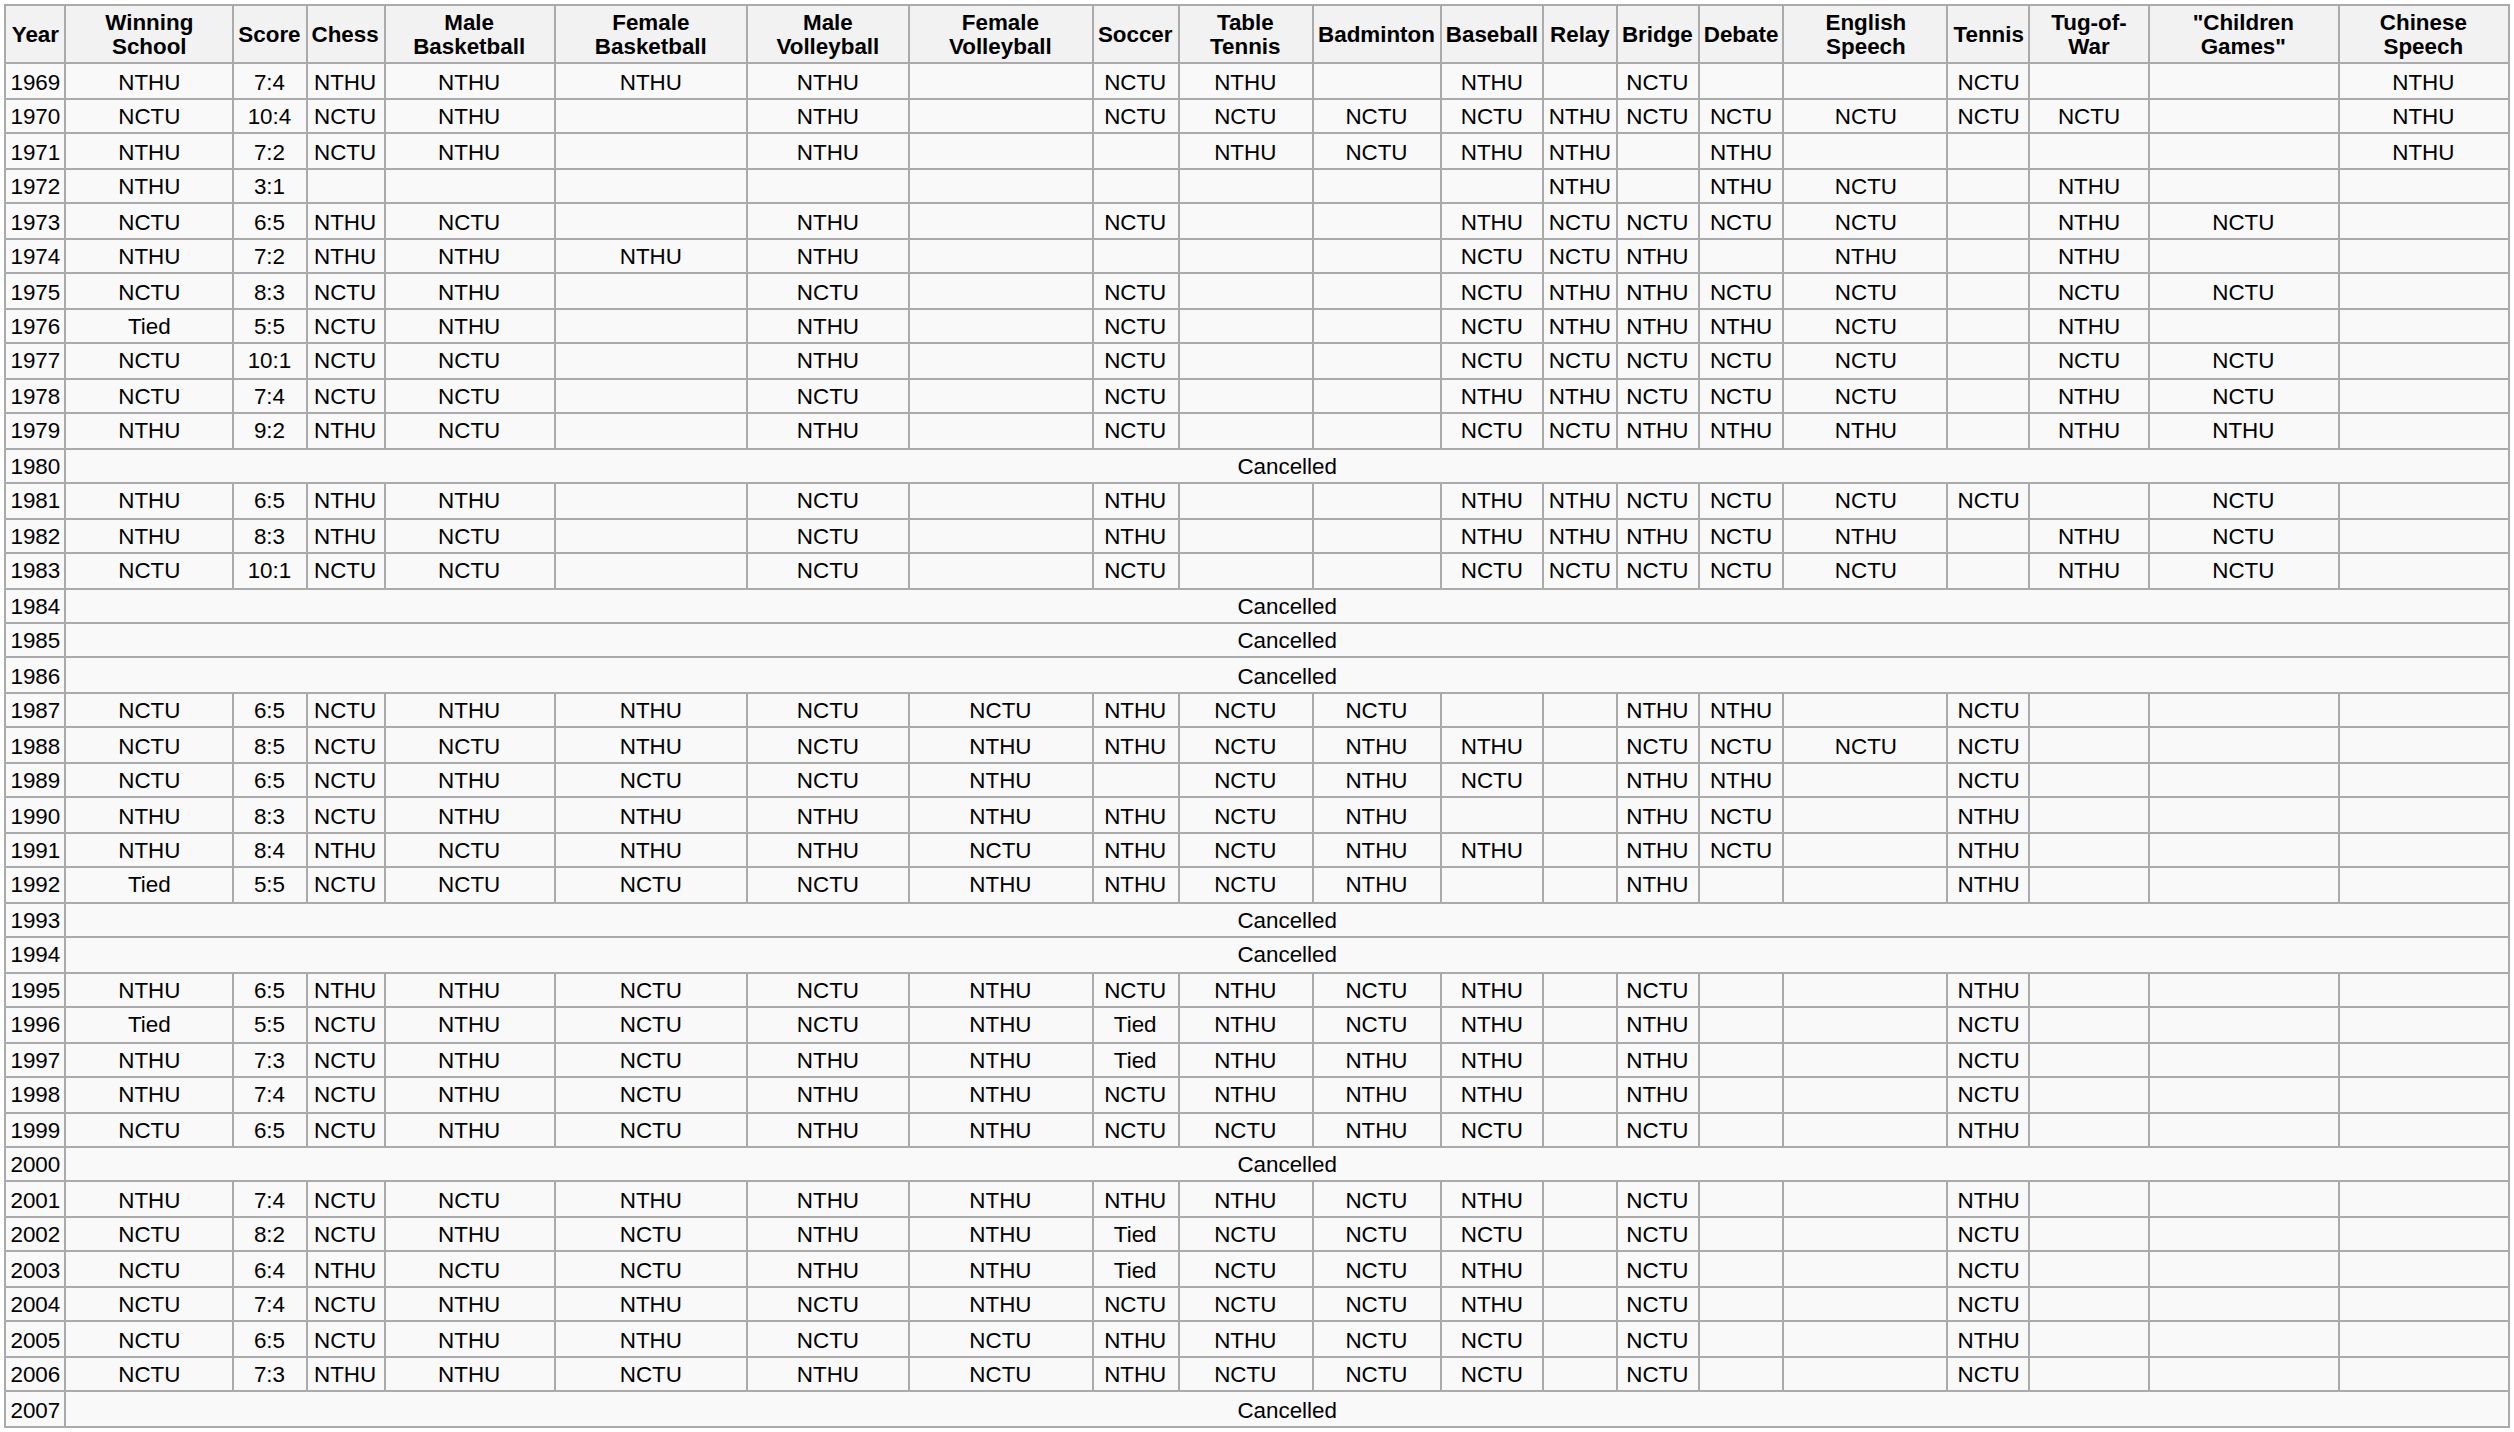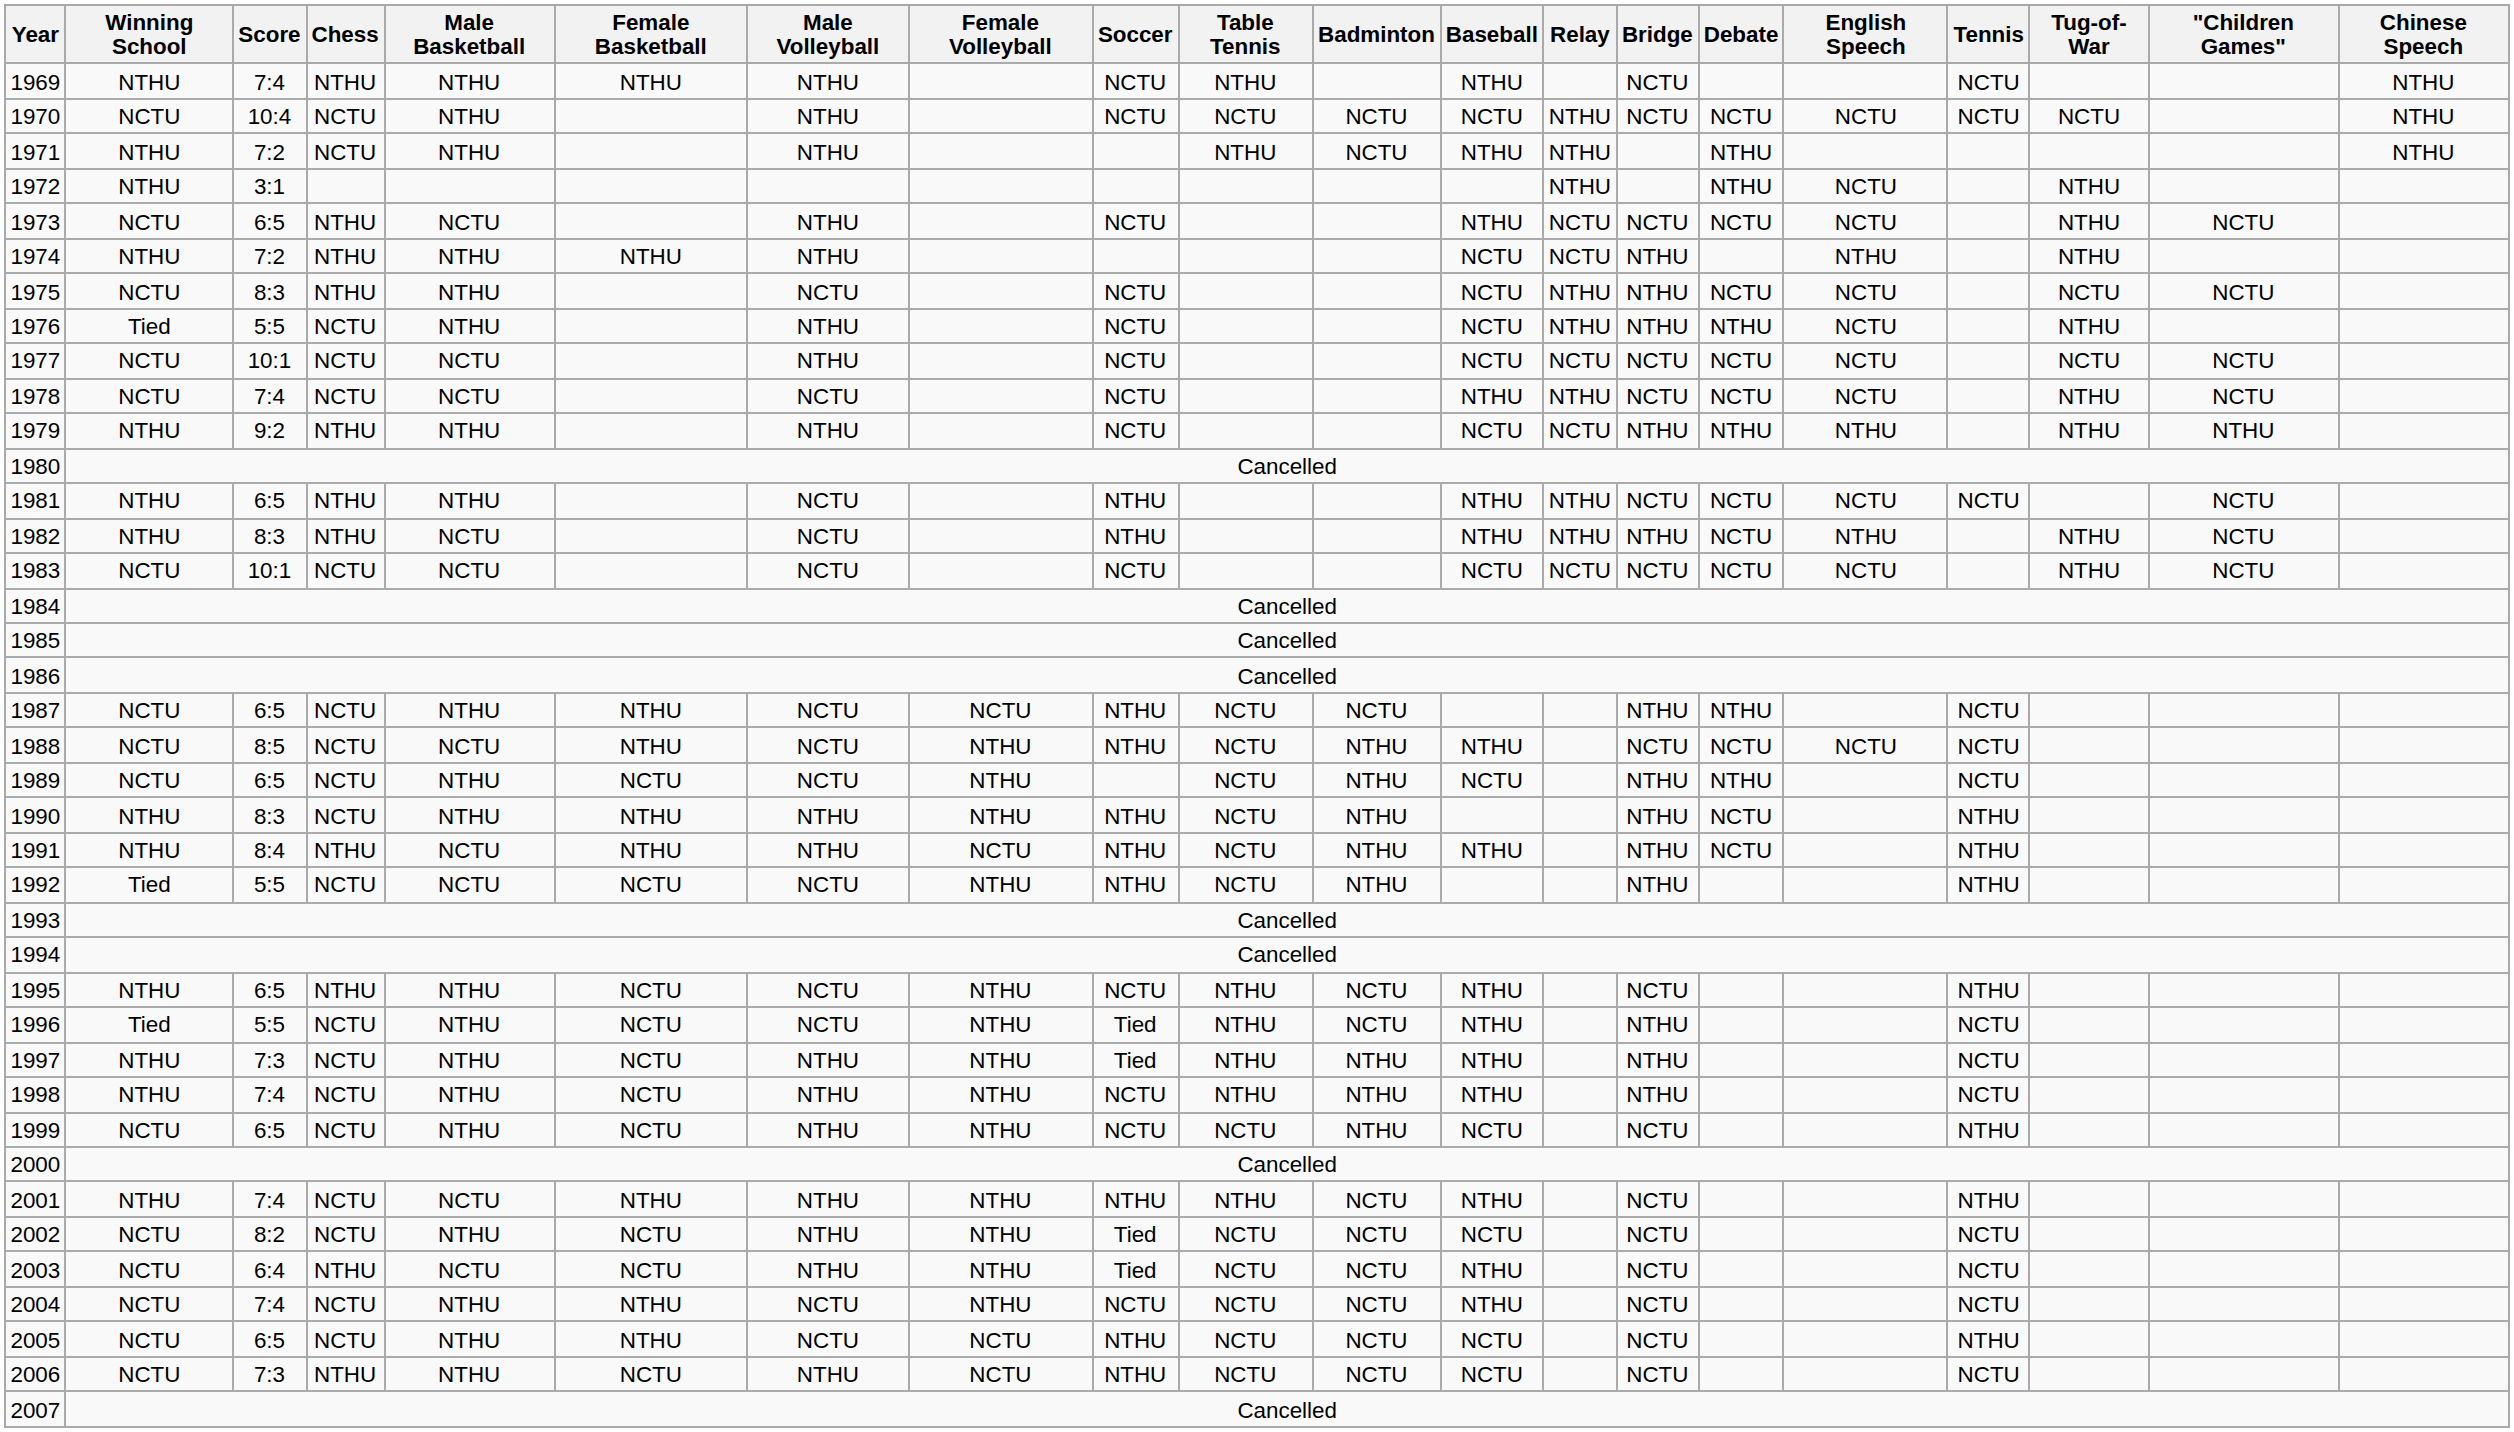1975 | Chess: NCTU -> NTHU
1979 | Male Basketball: NCTU -> NTHU
2005 | Table Tennis: NTHU -> NCTU
